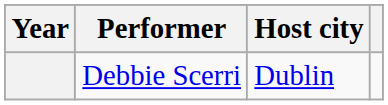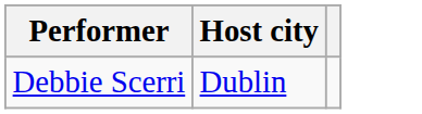- column: Year
